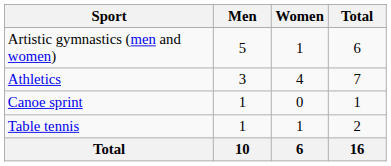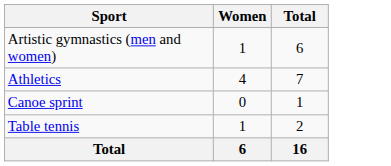- column: Men | 5 | 3 | 1 | 1 | 10
